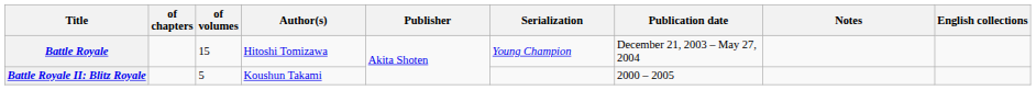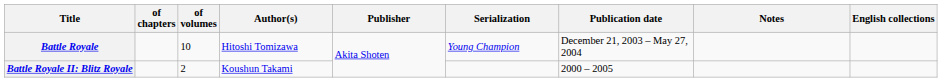Battle Royale | of volumes: 15 -> 10
Battle Royale II: Blitz Royale | of volumes: 5 -> 2
